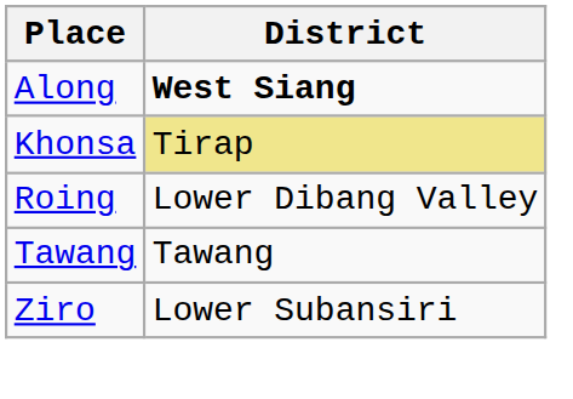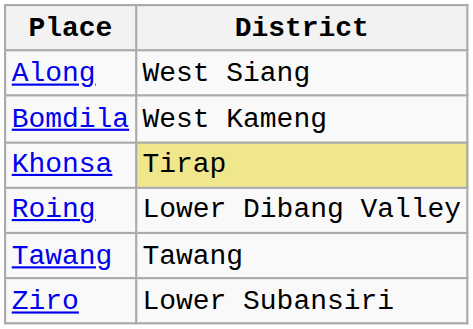Along | District: bold -> normal
+ row: Bomdila | West Kameng
